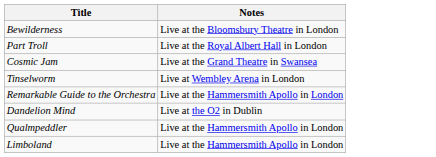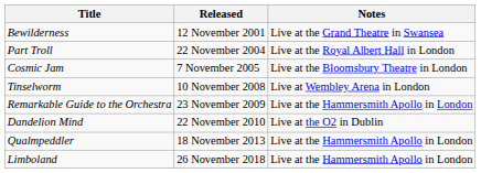+ column: Released | 12 November 2001 | 22 November 2004 | 7 November 2005 | 10 November 2008 | 23 November 2009 | 22 November 2010 | 18 November 2013 | 26 November 2018
Bewilderness | Notes: Live at the Bloomsbury Theatre in London -> Live at the Grand Theatre in Swansea
Cosmic Jam | Notes: Live at the Grand Theatre in Swansea -> Live at the Bloomsbury Theatre in London
